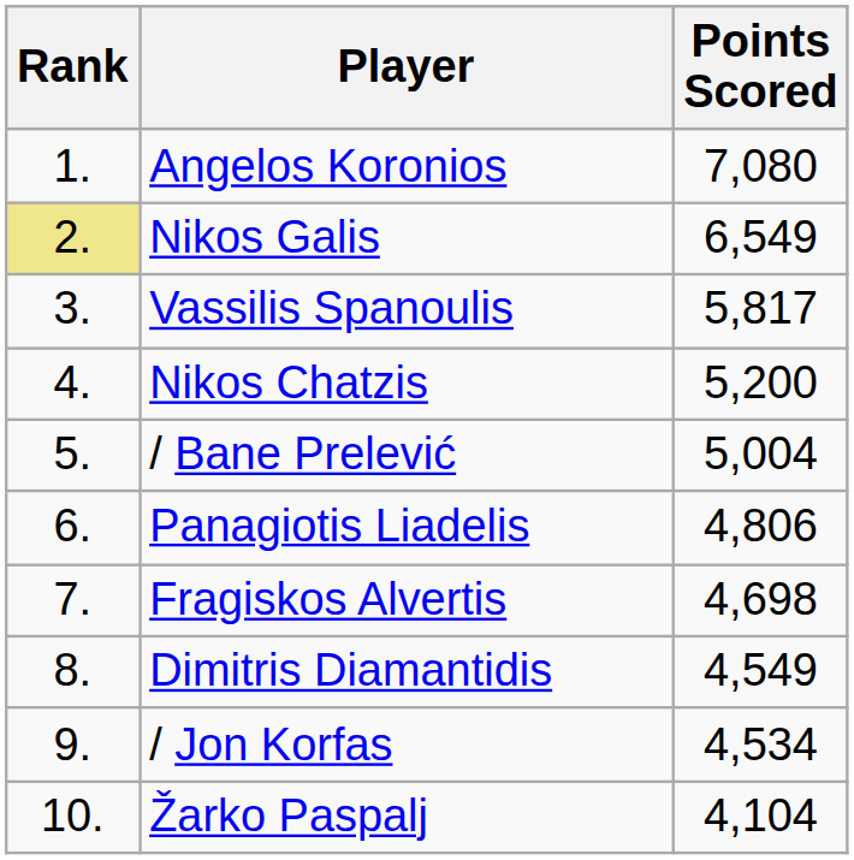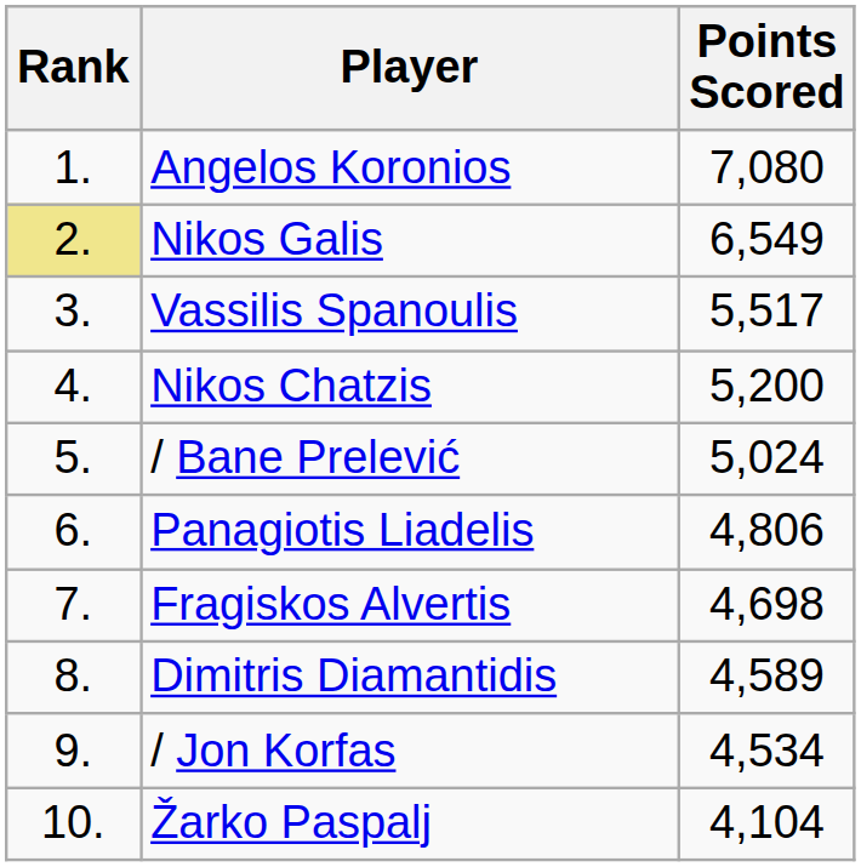Vassilis Spanoulis | Points Scored: 5,817 -> 5,517
/ Bane Prelević | Points Scored: 5,004 -> 5,024
Dimitris Diamantidis | Points Scored: 4,549 -> 4,589
